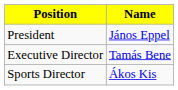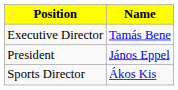rows swapped: President <-> Executive Director
